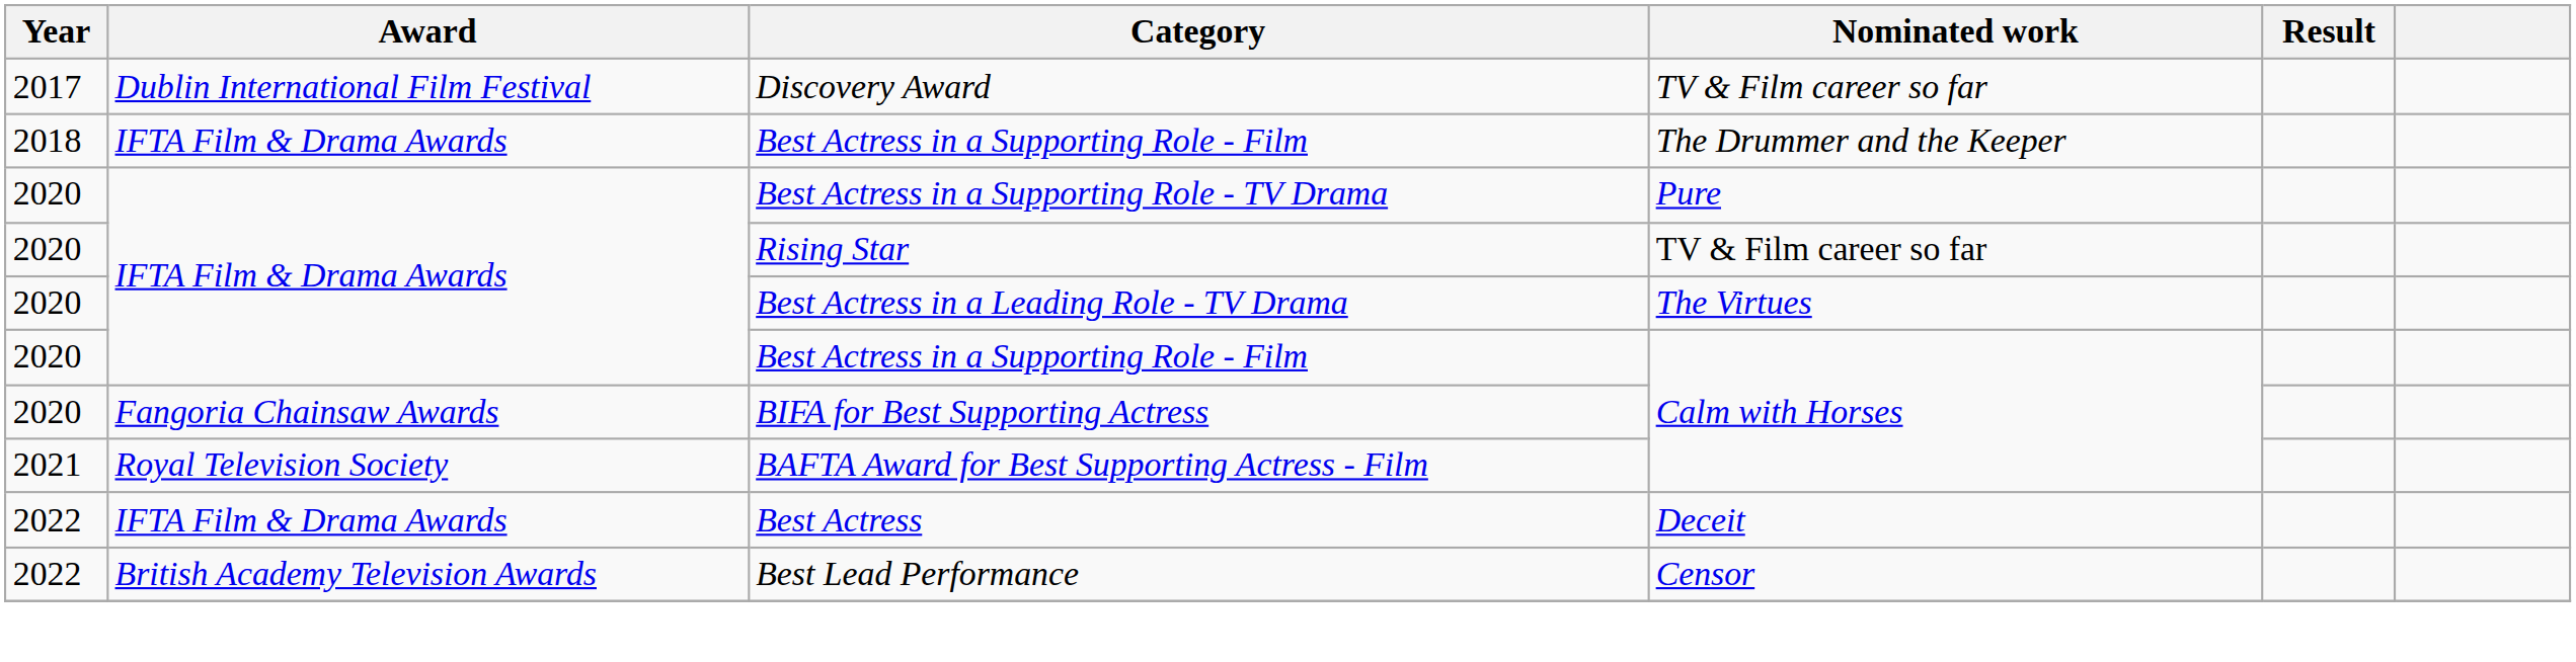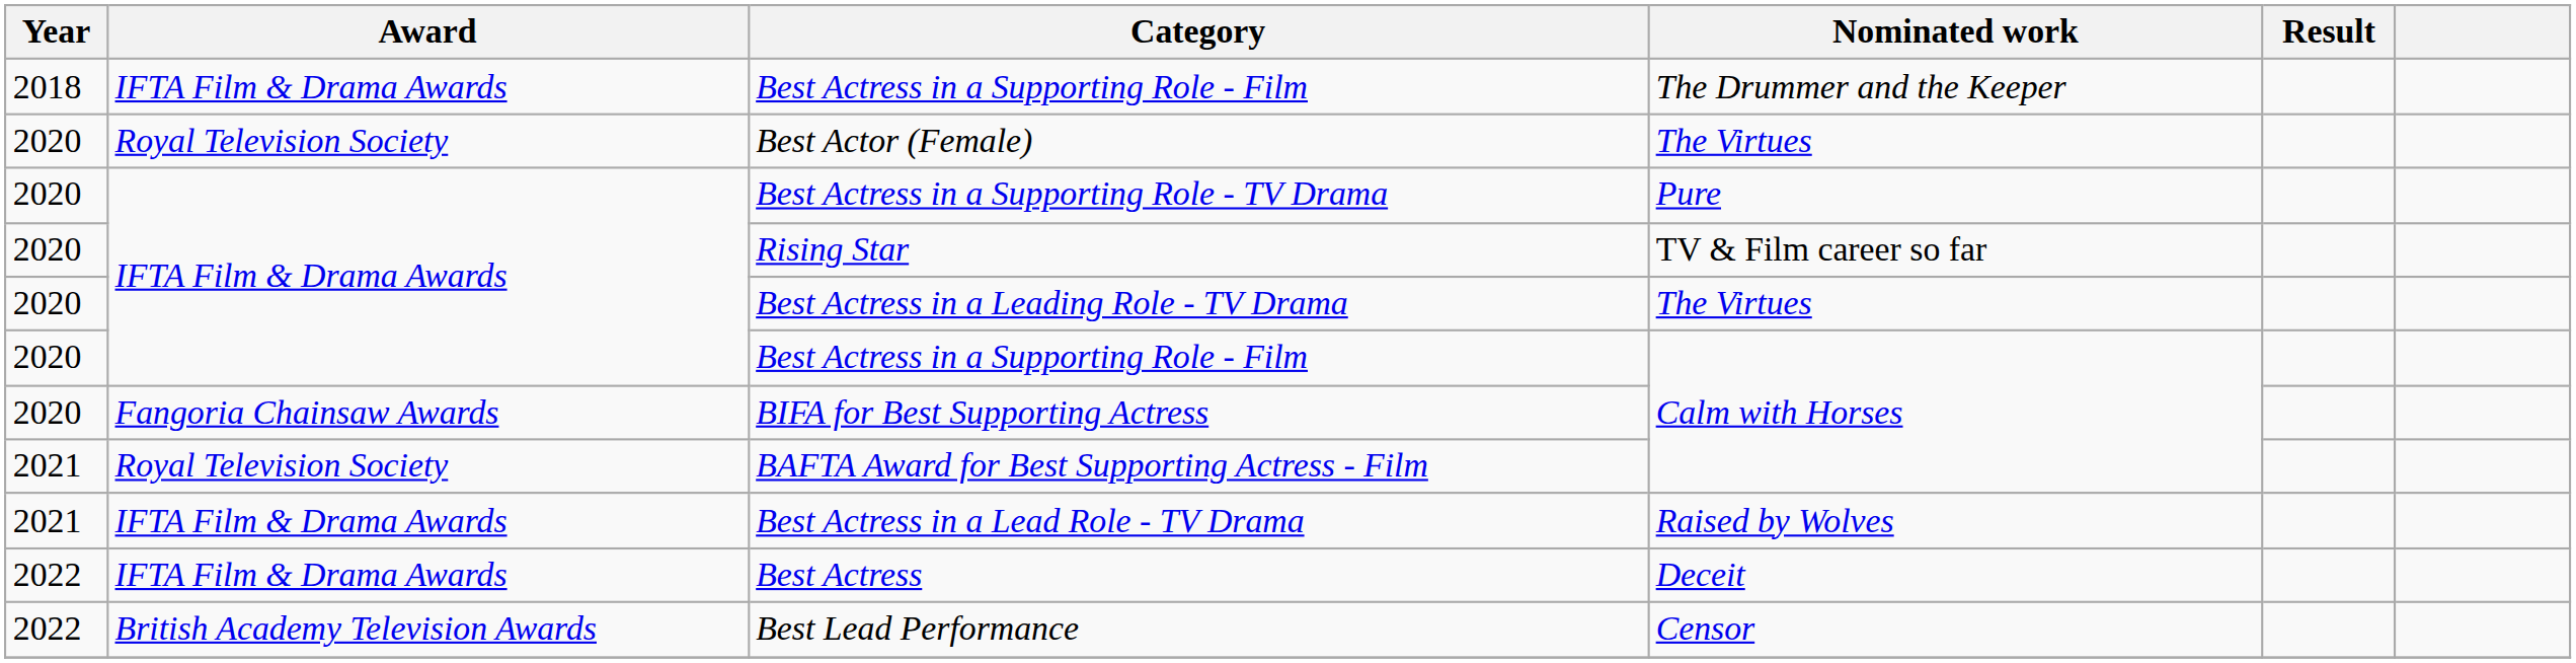- row: 2017 | Dublin International Film Festival | Discovery Award | TV & Film career so far
+ row: 2020 | Royal Television Society | Best Actor (Female) | The Virtues
+ row: 2021 | IFTA Film & Drama Awards | Best Actress in a Lead Role - TV Drama | Raised by Wolves
